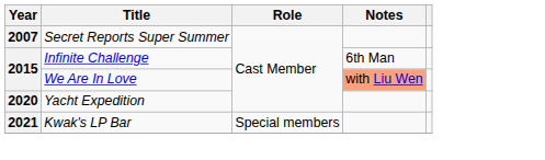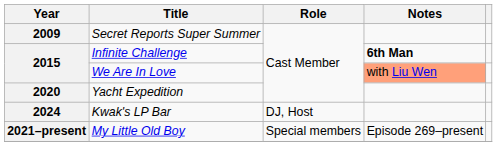Secret Reports Super Summer | Year: 2007 -> 2009
Infinite Challenge | Notes: normal -> bold
Kwak's LP Bar | Year: 2021 -> 2024
Kwak's LP Bar | Role: Special members -> DJ, Host
+ row: 2021–present | My Little Old Boy | Special members | Episode 269–present
